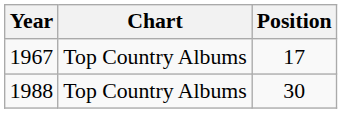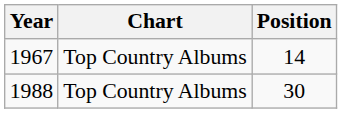1967 | Position: 17 -> 14
